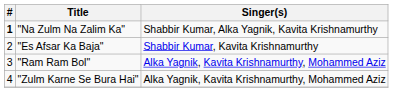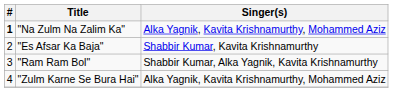"Na Zulm Na Zalim Ka" | Singer(s): Shabbir Kumar, Alka Yagnik, Kavita Krishnamurthy -> Alka Yagnik, Kavita Krishnamurthy, Mohammed Aziz
"Ram Ram Bol" | Singer(s): Alka Yagnik, Kavita Krishnamurthy, Mohammed Aziz -> Shabbir Kumar, Alka Yagnik, Kavita Krishnamurthy
